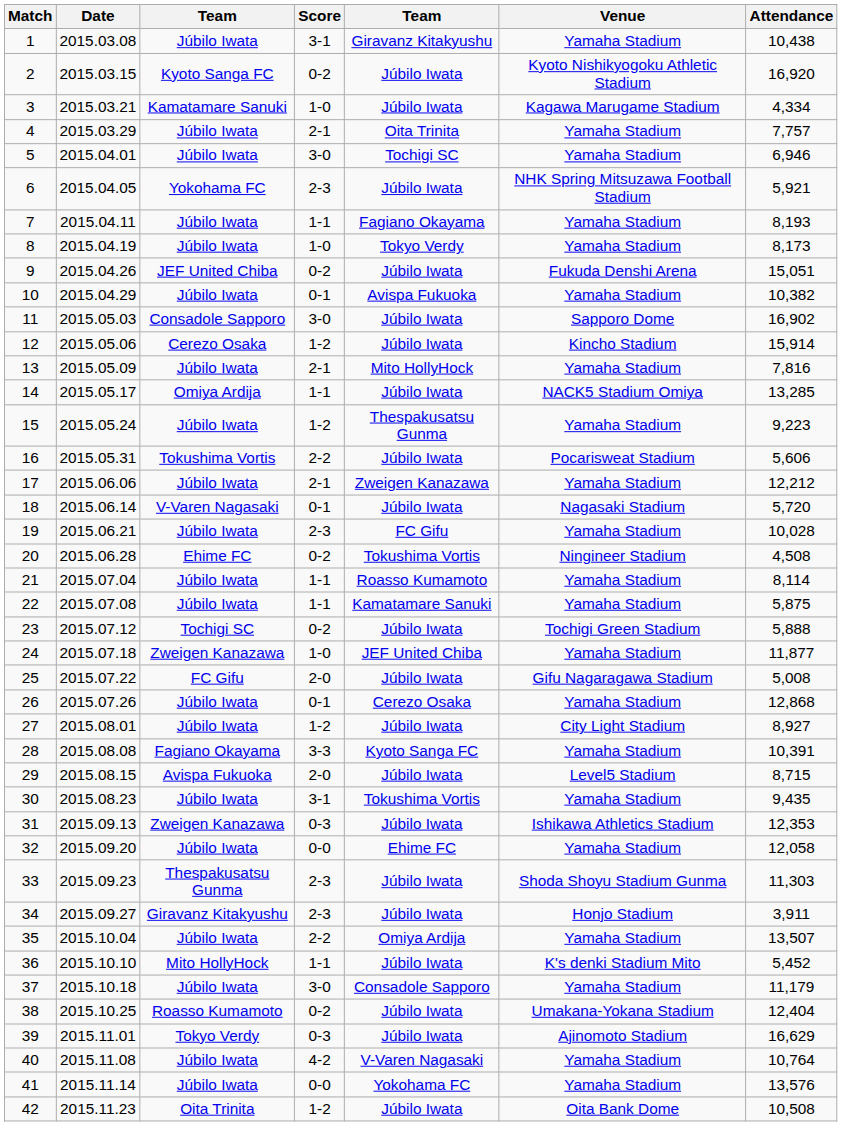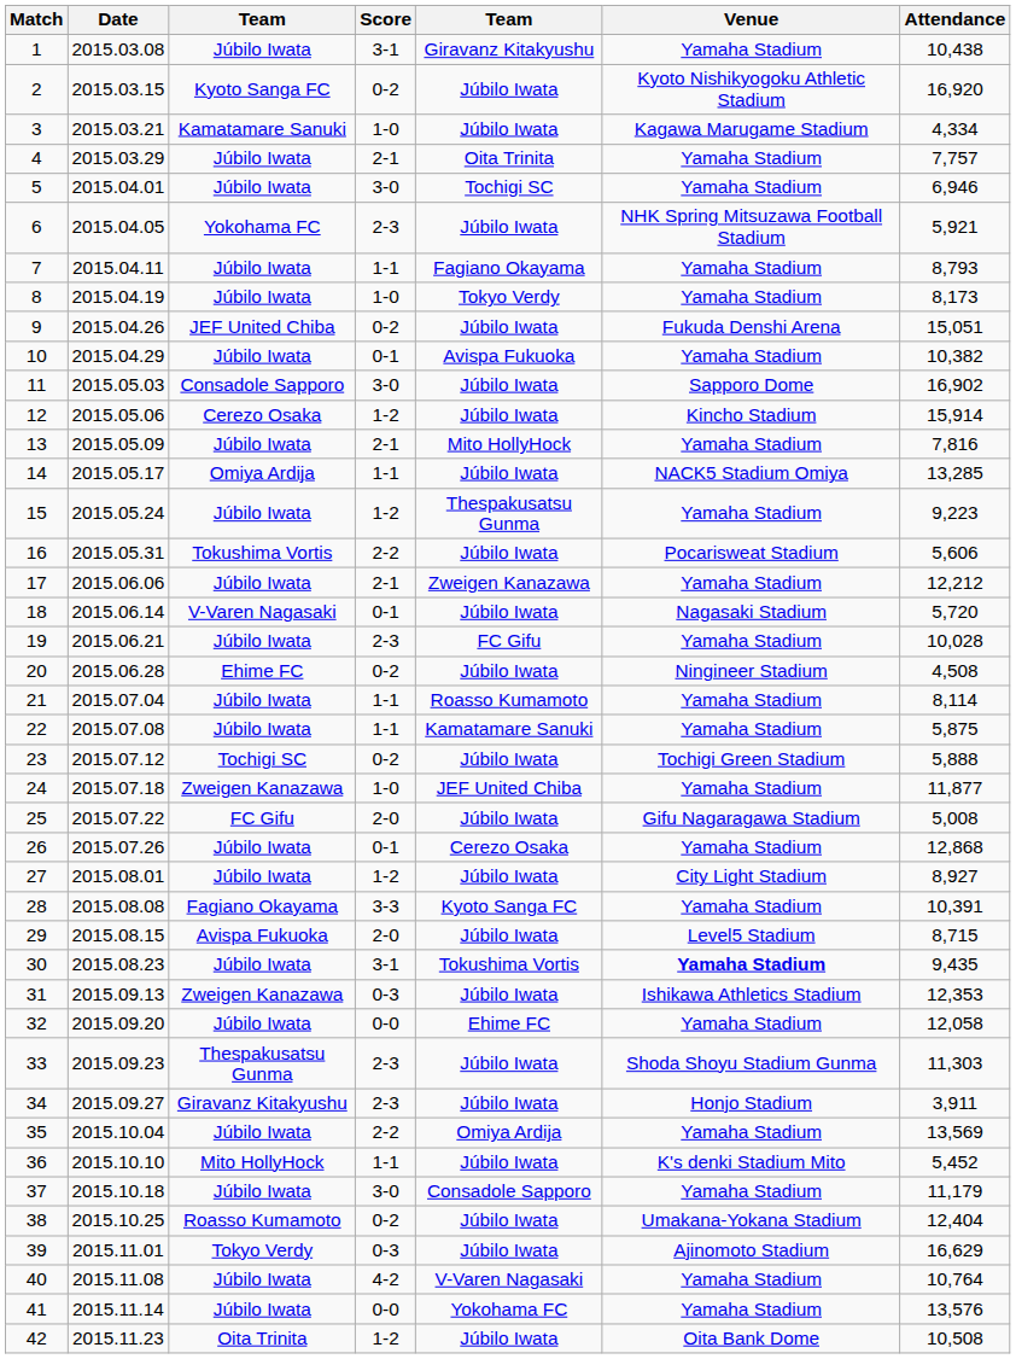7 | Attendance: 8,193 -> 8,793
20 | column 5: Tokushima Vortis -> Júbilo Iwata
30 | Venue: normal -> bold
35 | Attendance: 13,507 -> 13,569
